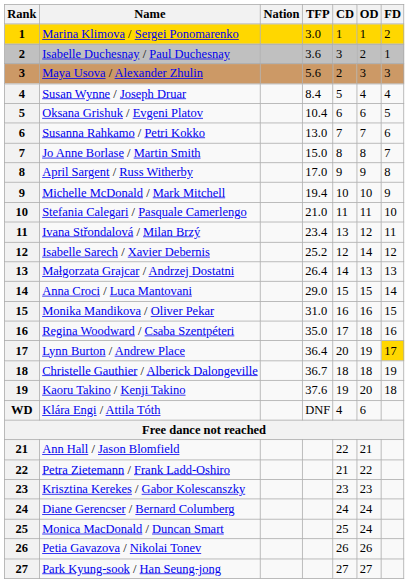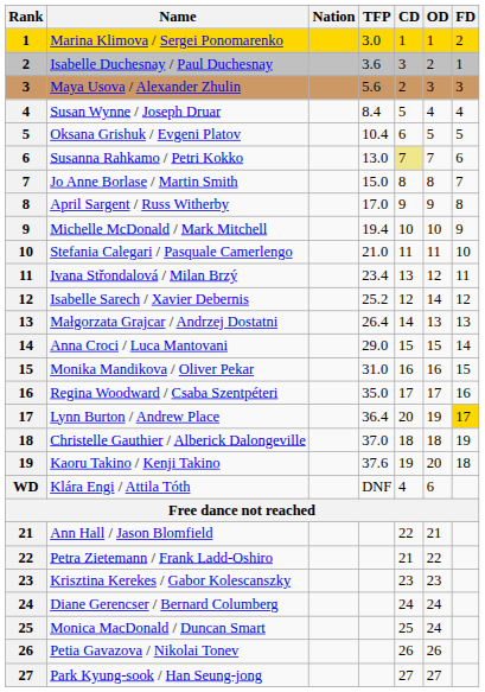Oksana Grishuk / Evgeni Platov | OD: 6 -> 5
Susanna Rahkamo / Petri Kokko | CD: no background -> khaki background
Regina Woodward / Csaba Szentpéteri | OD: 18 -> 17
Christelle Gauthier / Alberick Dalongeville | TFP: 36.7 -> 37.0
